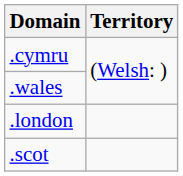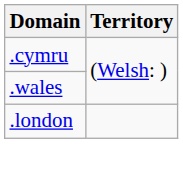- row: .scot
